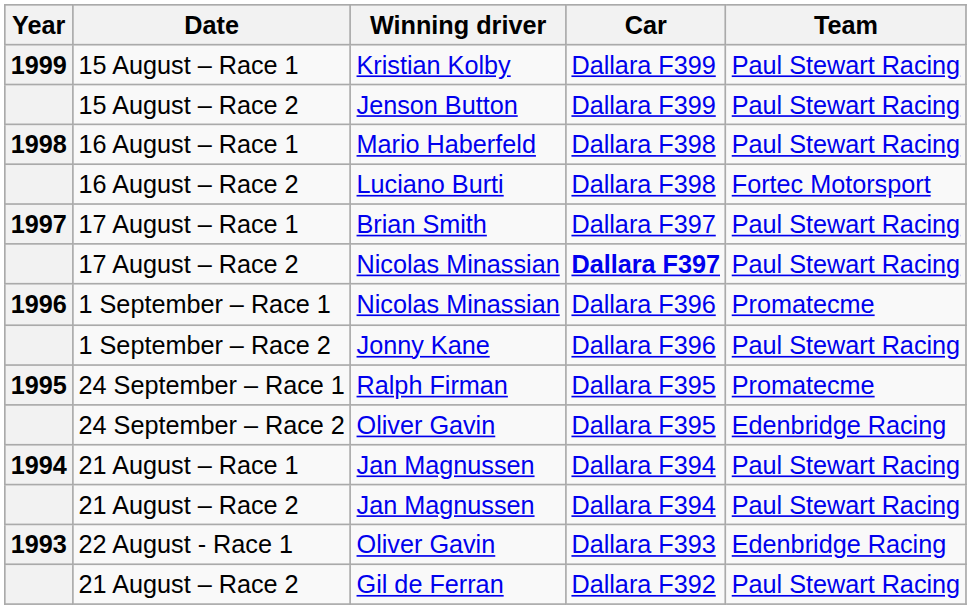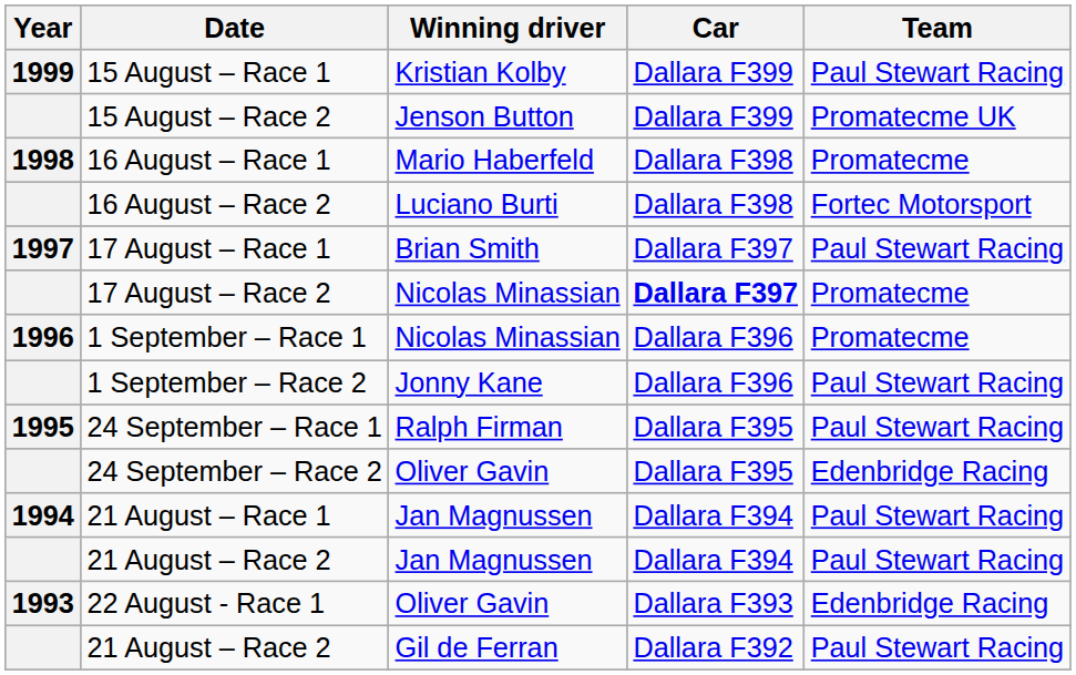15 August – Race 2 | Team: Paul Stewart Racing -> Promatecme UK
16 August – Race 1 | Team: Paul Stewart Racing -> Promatecme
17 August – Race 2 | Team: Paul Stewart Racing -> Promatecme
24 September – Race 1 | Team: Promatecme -> Paul Stewart Racing
